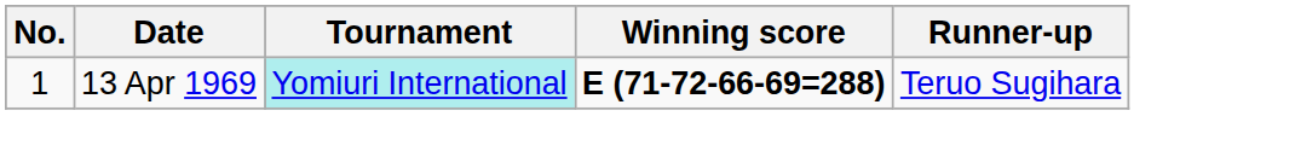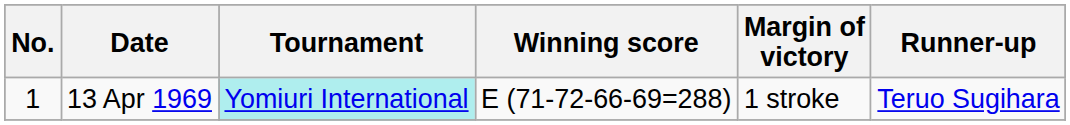+ column: Margin of victory | 1 stroke
13 Apr 1969 | Winning score: bold -> normal
